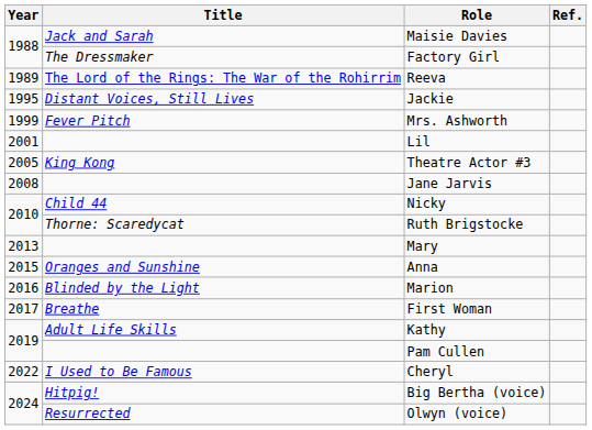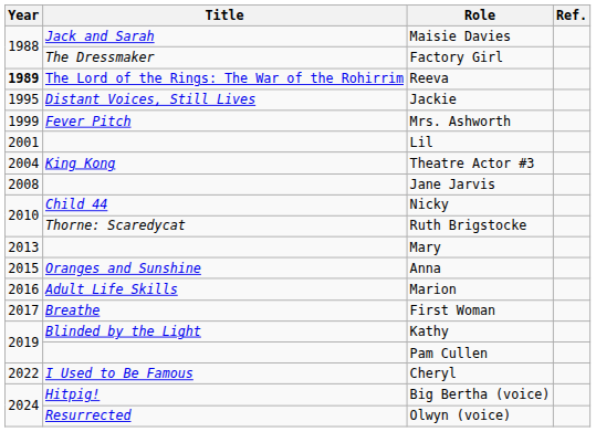Reeva | Year: normal -> bold
Theatre Actor #3 | Year: 2005 -> 2004
Marion | Title: Blinded by the Light -> Adult Life Skills
Kathy | Title: Adult Life Skills -> Blinded by the Light
